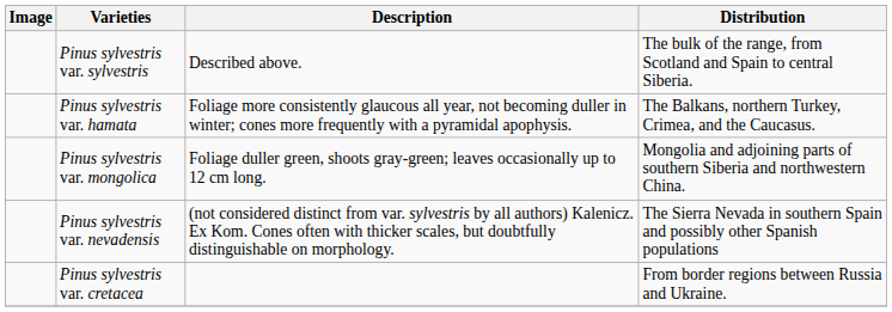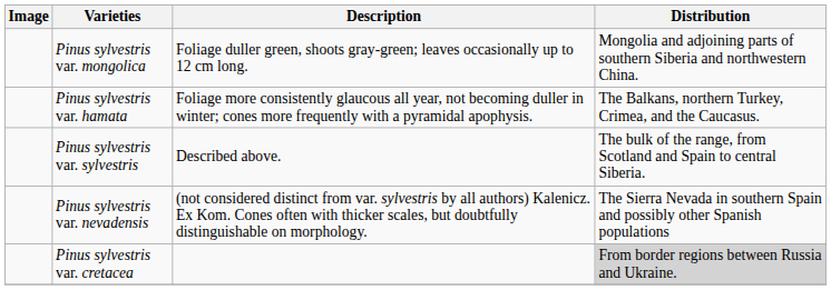rows swapped: Pinus sylvestris var. sylvestris <-> Pinus sylvestris var. mongolica
Pinus sylvestris var. cretacea | Distribution: no background -> lightgrey background
